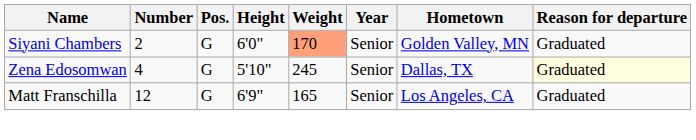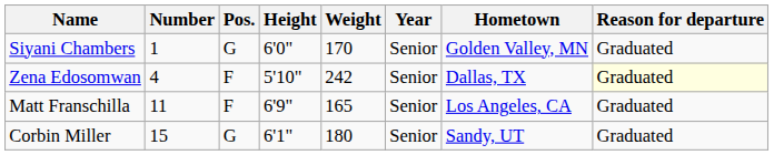Siyani Chambers | Number: 2 -> 1
Siyani Chambers | Weight: lightsalmon background -> no background
Zena Edosomwan | Pos.: G -> F
Zena Edosomwan | Weight: 245 -> 242
Matt Franschilla | Number: 12 -> 11
Matt Franschilla | Pos.: G -> F
+ row: Corbin Miller | 15 | G | 6'1" | 180 | Senior | Sandy, UT | Graduated
